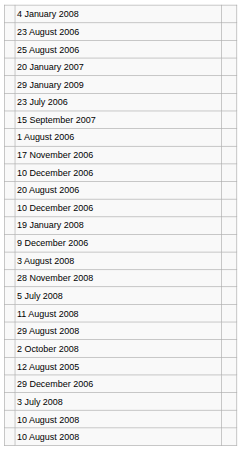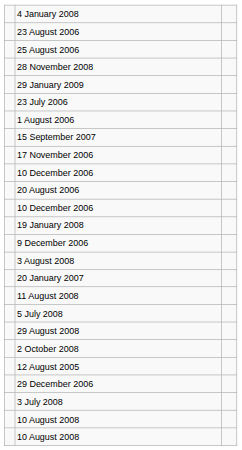rows swapped: 28 November 2008 <-> 20 January 2007
rows swapped: 15 September 2007 <-> 1 August 2006
rows swapped: 5 July 2008 <-> 11 August 2008
